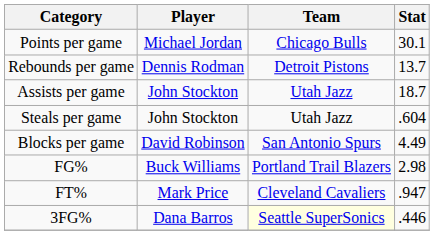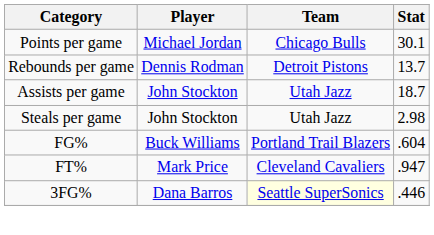Steals per game | Stat: .604 -> 2.98
- row: Blocks per game | David Robinson | San Antonio Spurs | 4.49
FG% | Stat: 2.98 -> .604
